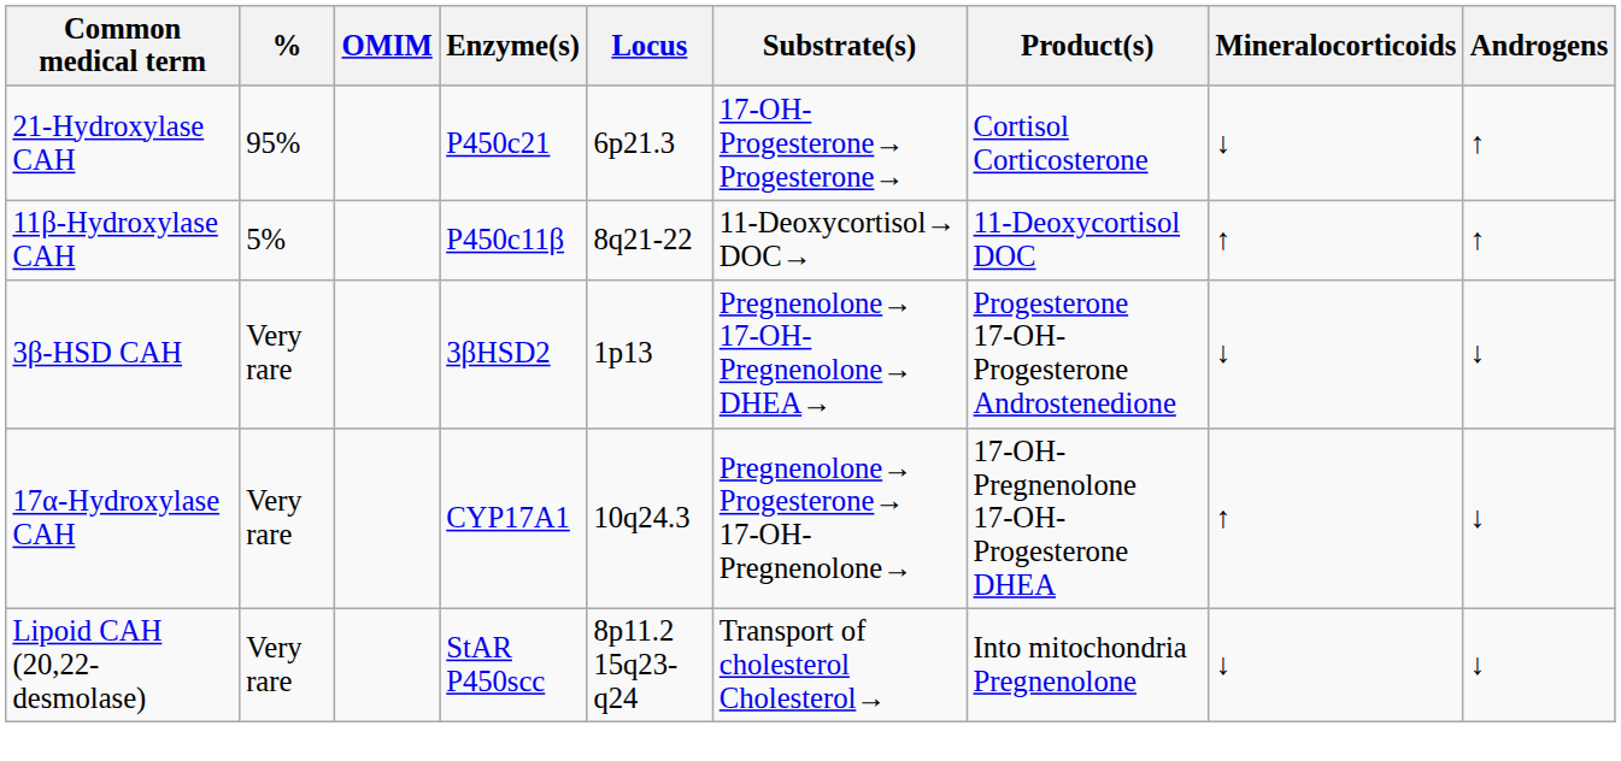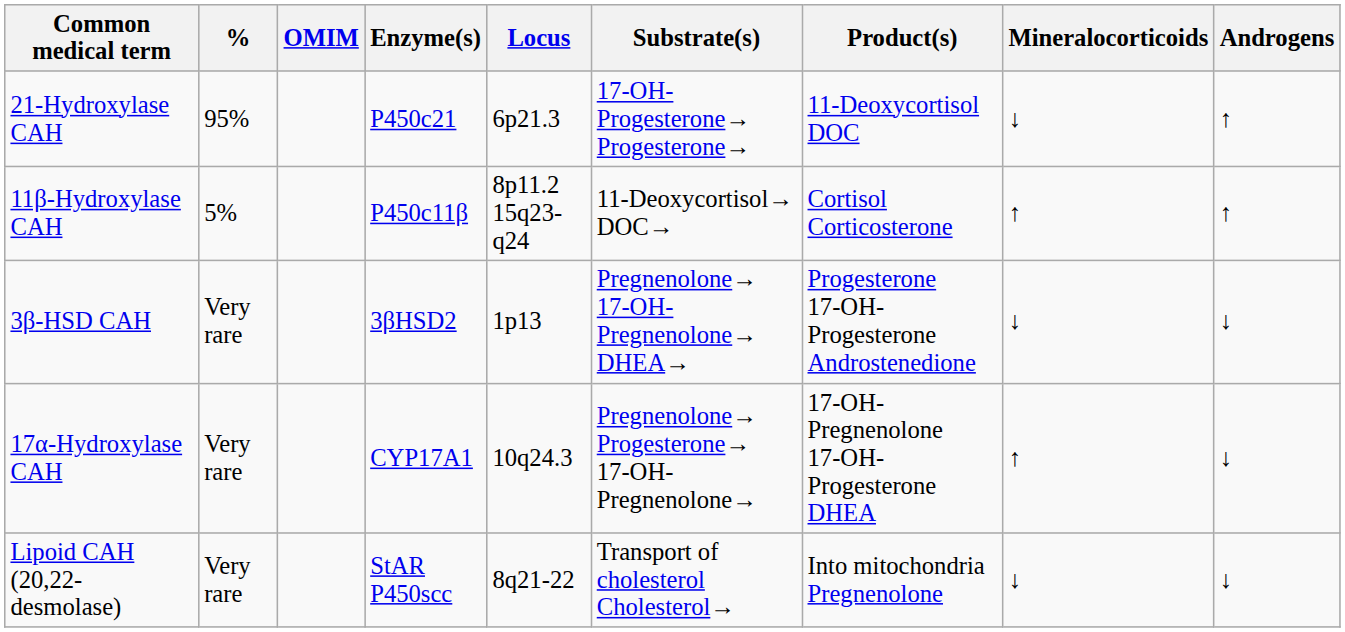21-Hydroxylase CAH | Product(s): Cortisol Corticosterone -> 11-Deoxycortisol DOC
11β-Hydroxylase CAH | Locus: 8q21-22 -> 8p11.2 15q23-q24
11β-Hydroxylase CAH | Product(s): 11-Deoxycortisol DOC -> Cortisol Corticosterone
Lipoid CAH (20,22-desmolase) | Locus: 8p11.2 15q23-q24 -> 8q21-22
